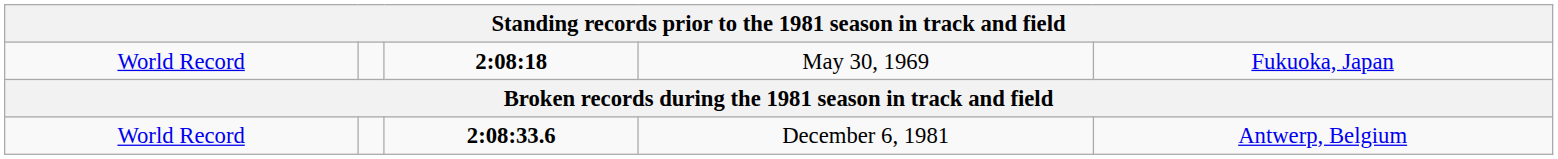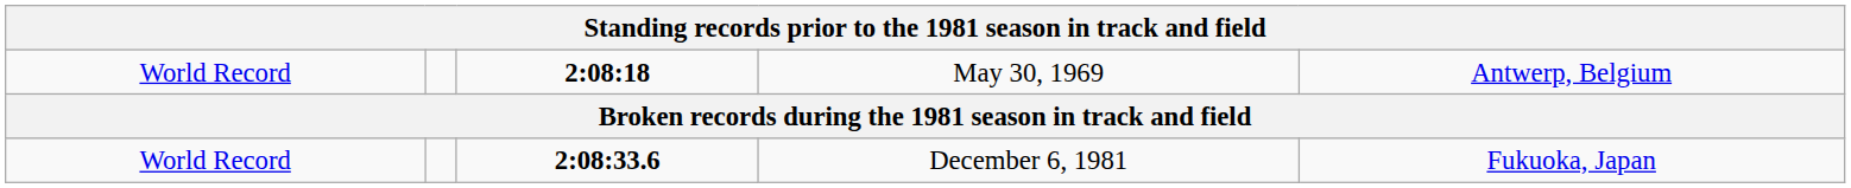May 30, 1969 | column 5: Fukuoka, Japan -> Antwerp, Belgium
December 6, 1981 | column 5: Antwerp, Belgium -> Fukuoka, Japan
